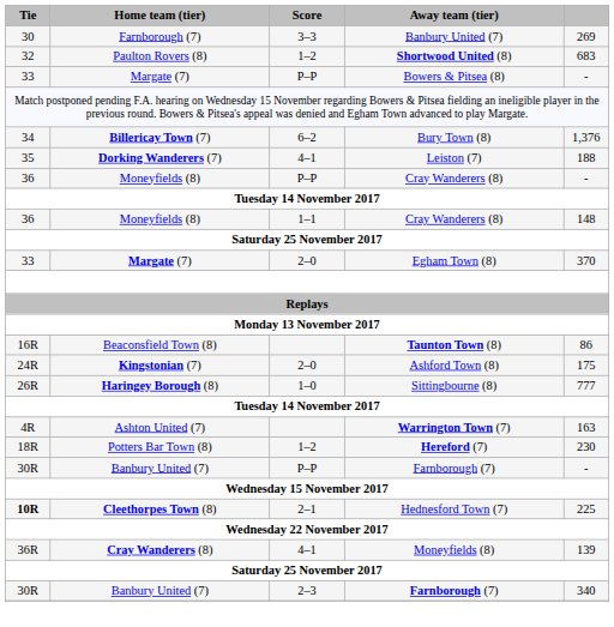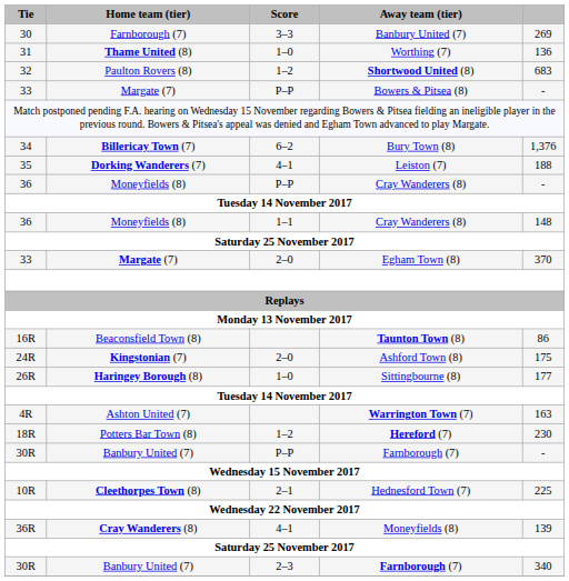+ row: 31 | Thame United (8) | 1–0 | Worthing (7) | 136
Sittingbourne (8) | column 5: 777 -> 177
Hednesford Town (7) | Tie: bold -> normal
